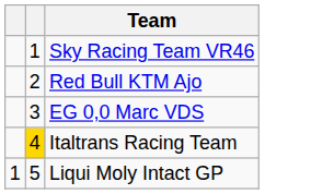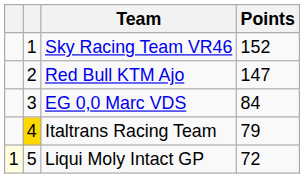+ column: Points | 152 | 147 | 84 | 79 | 72
Liqui Moly Intact GP | column 1: no background -> lightyellow background
